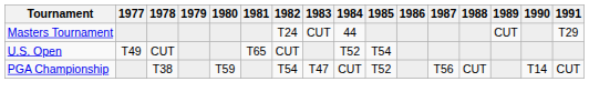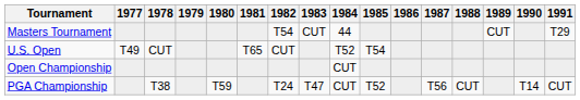Masters Tournament | 1982: T24 -> T54
+ row: Open Championship | CUT
PGA Championship | 1982: T54 -> T24
